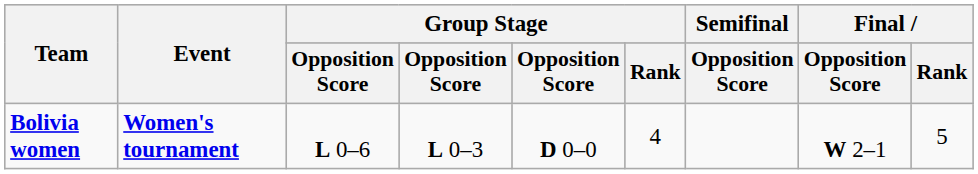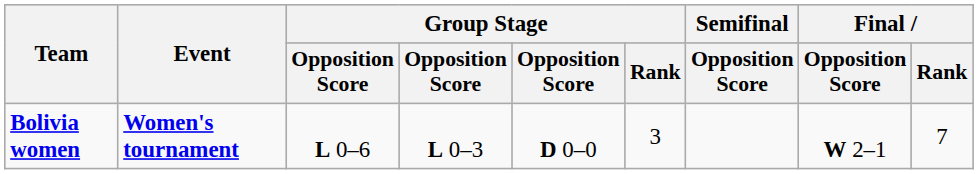Bolivia women | Group Stage / Rank: 4 -> 3
Bolivia women | Final / Rank: 5 -> 7
